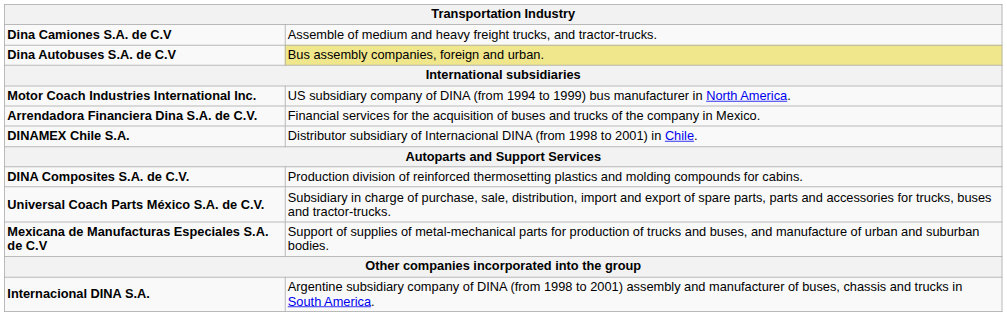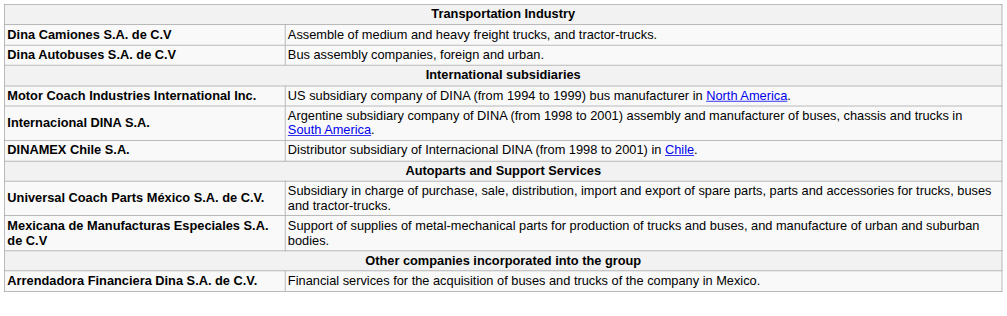Dina Autobuses S.A. de C.V | column 2: khaki background -> no background
rows swapped: Internacional DINA S.A. <-> Arrendadora Financiera Dina S.A. de C.V.
- row: DINA Composites S.A. de C.V. | Production division of reinforced thermosetting plastics and molding compounds for cabins.
